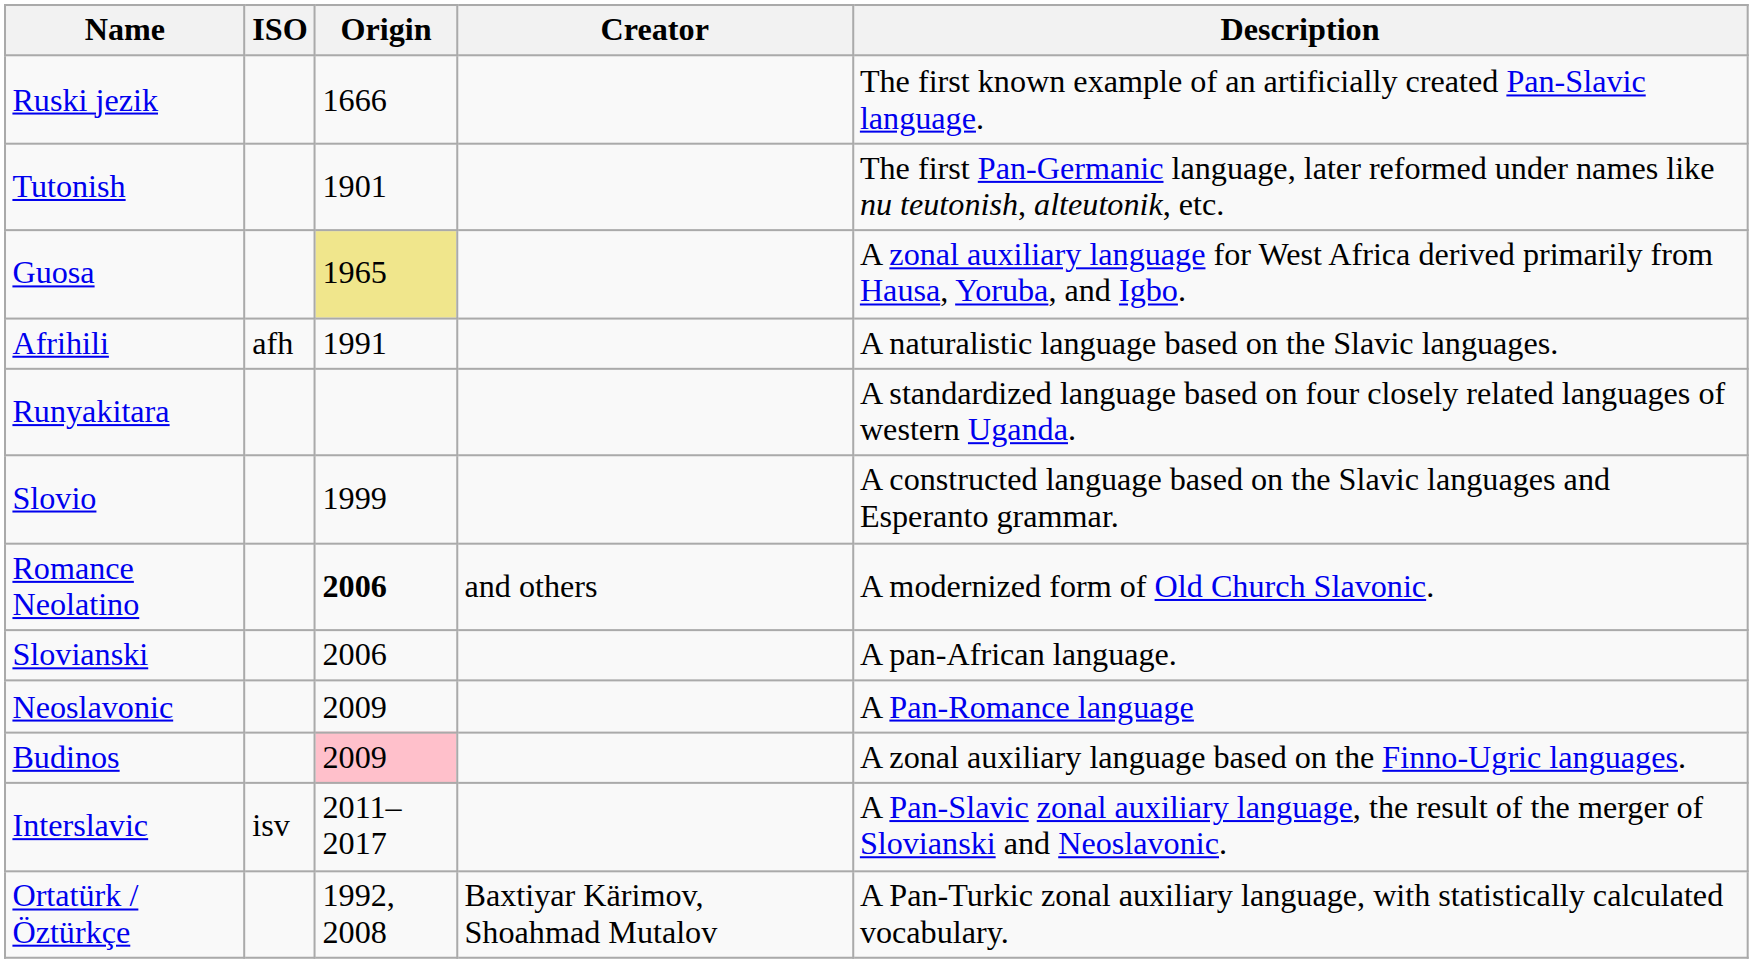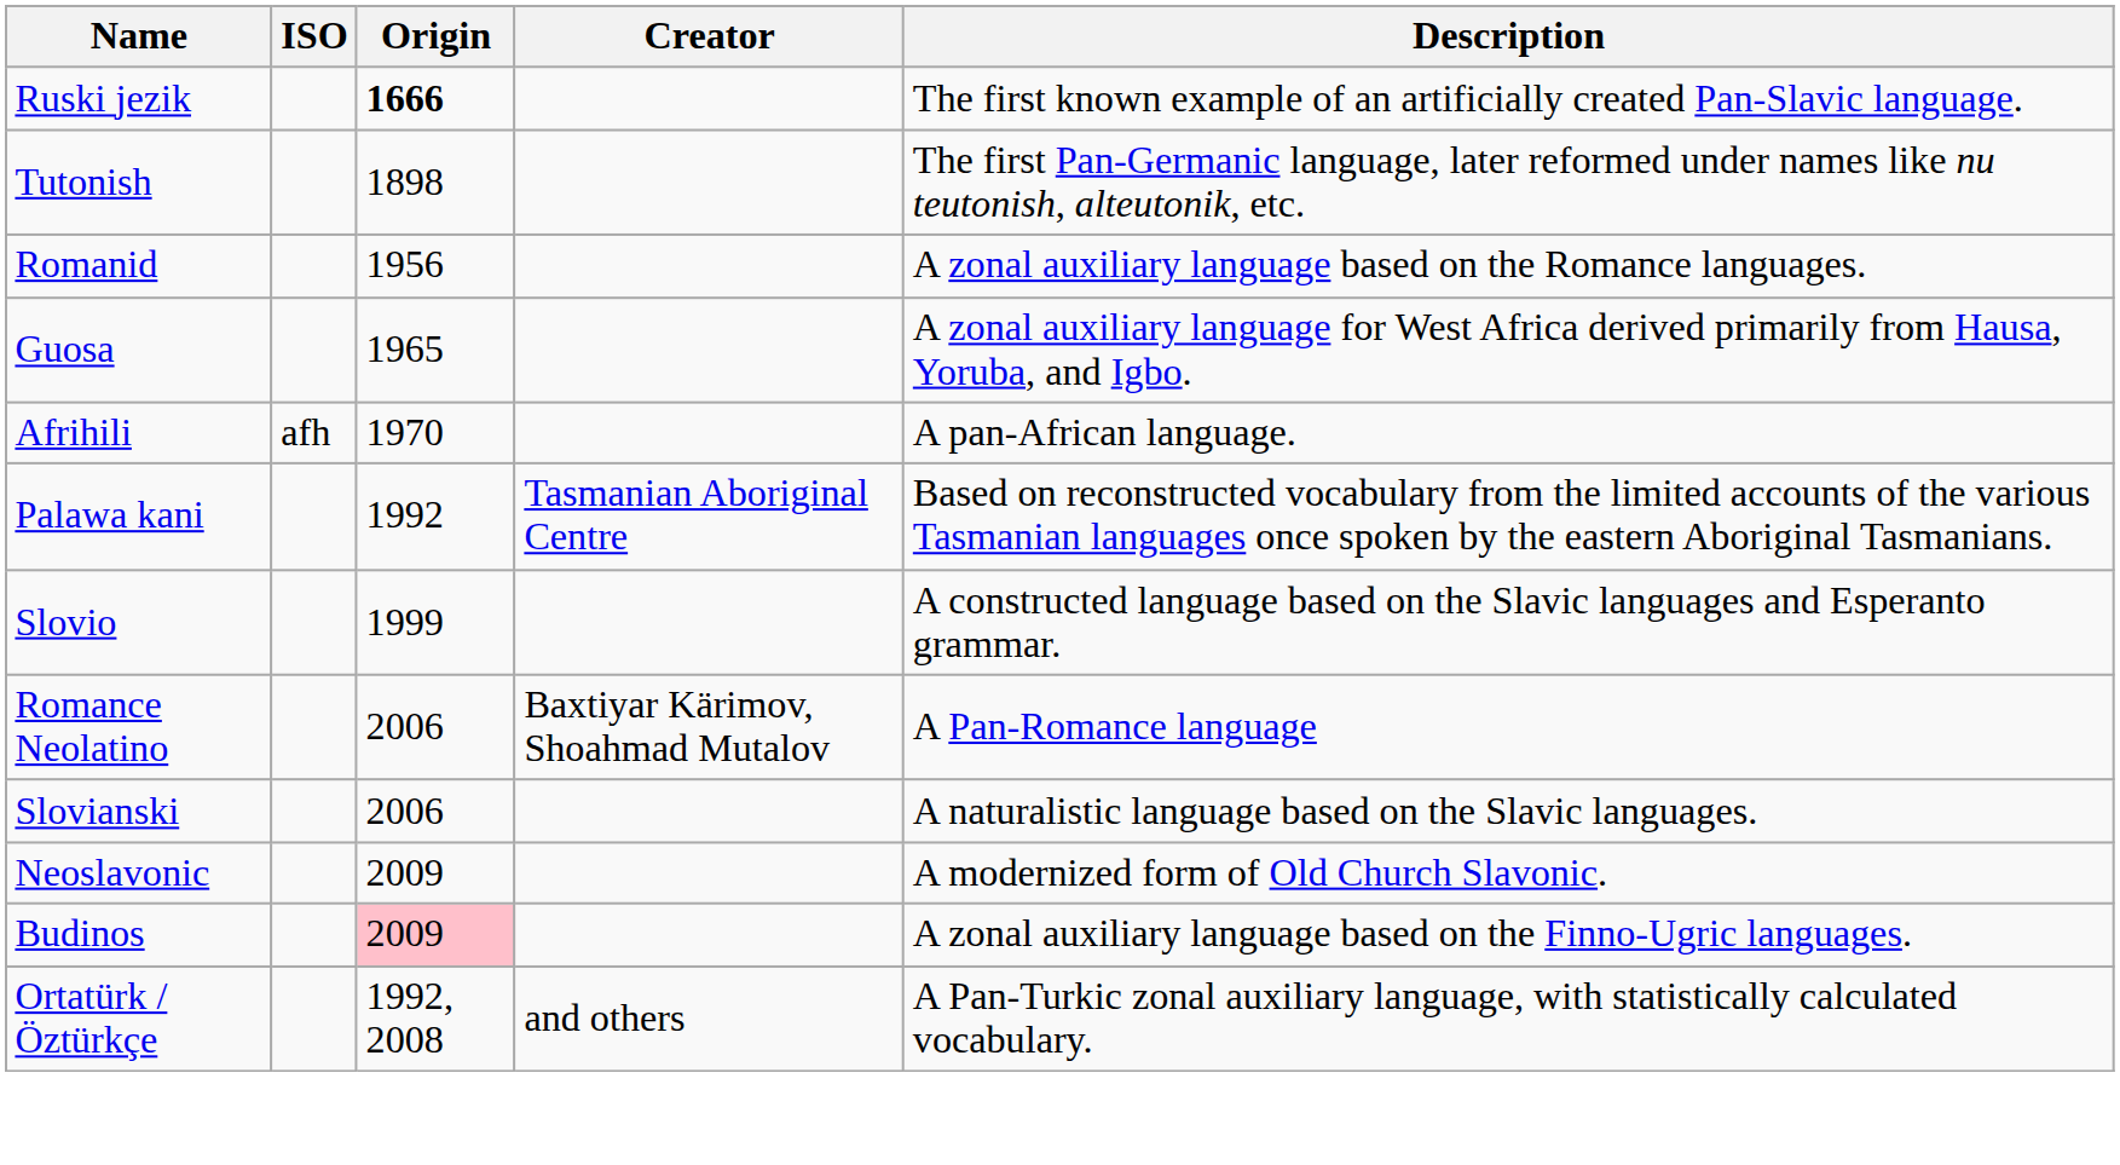Ruski jezik | Origin: normal -> bold
Tutonish | Origin: 1901 -> 1898
+ row: Romanid | 1956 | A zonal auxiliary language based on the Romance languages.
Guosa | Origin: khaki background -> no background
Afrihili | Origin: 1991 -> 1970
Afrihili | Description: A naturalistic language based on the Slavic languages. -> A pan-African language.
- row: Runyakitara | A standardized language based on four closely related languages of western Uganda.
+ row: Palawa kani | 1992 | Tasmanian Aboriginal Centre | Based on reconstructed vocabulary from the limited accounts of the various Tasmanian languages once spoken by the eastern Aboriginal Tasmanians.
Romance Neolatino | Origin: bold -> normal
Romance Neolatino | Creator: and others -> Baxtiyar Kärimov, Shoahmad Mutalov
Romance Neolatino | Description: A modernized form of Old Church Slavonic. -> A Pan-Romance language
Slovianski | Description: A pan-African language. -> A naturalistic language based on the Slavic languages.
Neoslavonic | Description: A Pan-Romance language -> A modernized form of Old Church Slavonic.
- row: Interslavic | isv | 2011–2017 | A Pan-Slavic zonal auxiliary language, the result of the merger of Slovianski and Neoslavonic.
Ortatürk / Öztürkçe | Creator: Baxtiyar Kärimov, Shoahmad Mutalov -> and others
